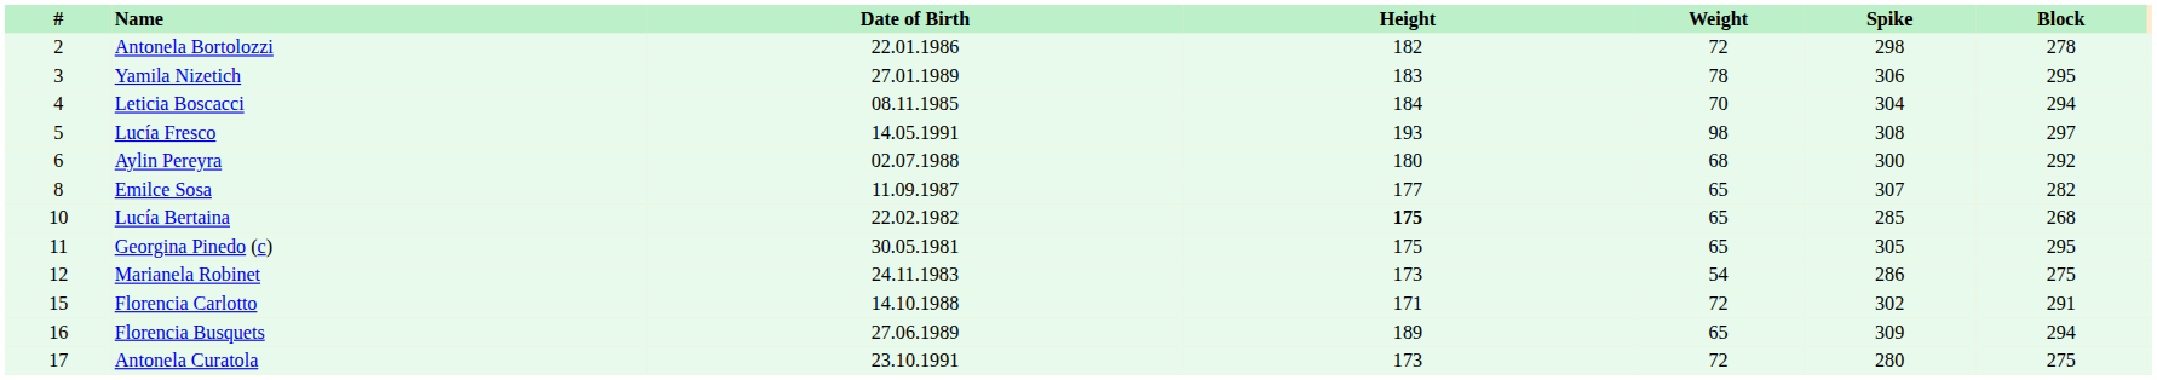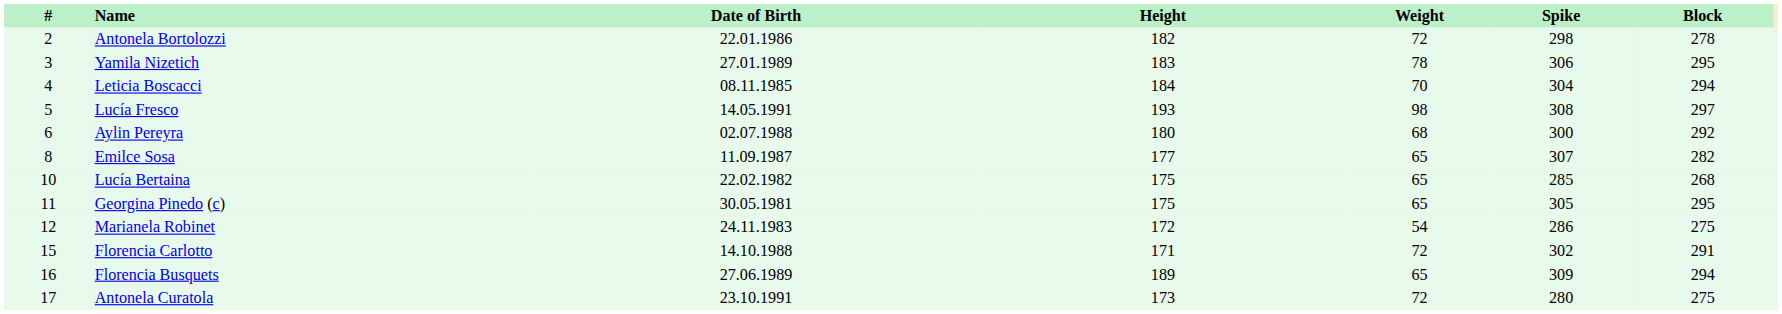Lucía Bertaina | Height: bold -> normal
Marianela Robinet | Height: 173 -> 172
